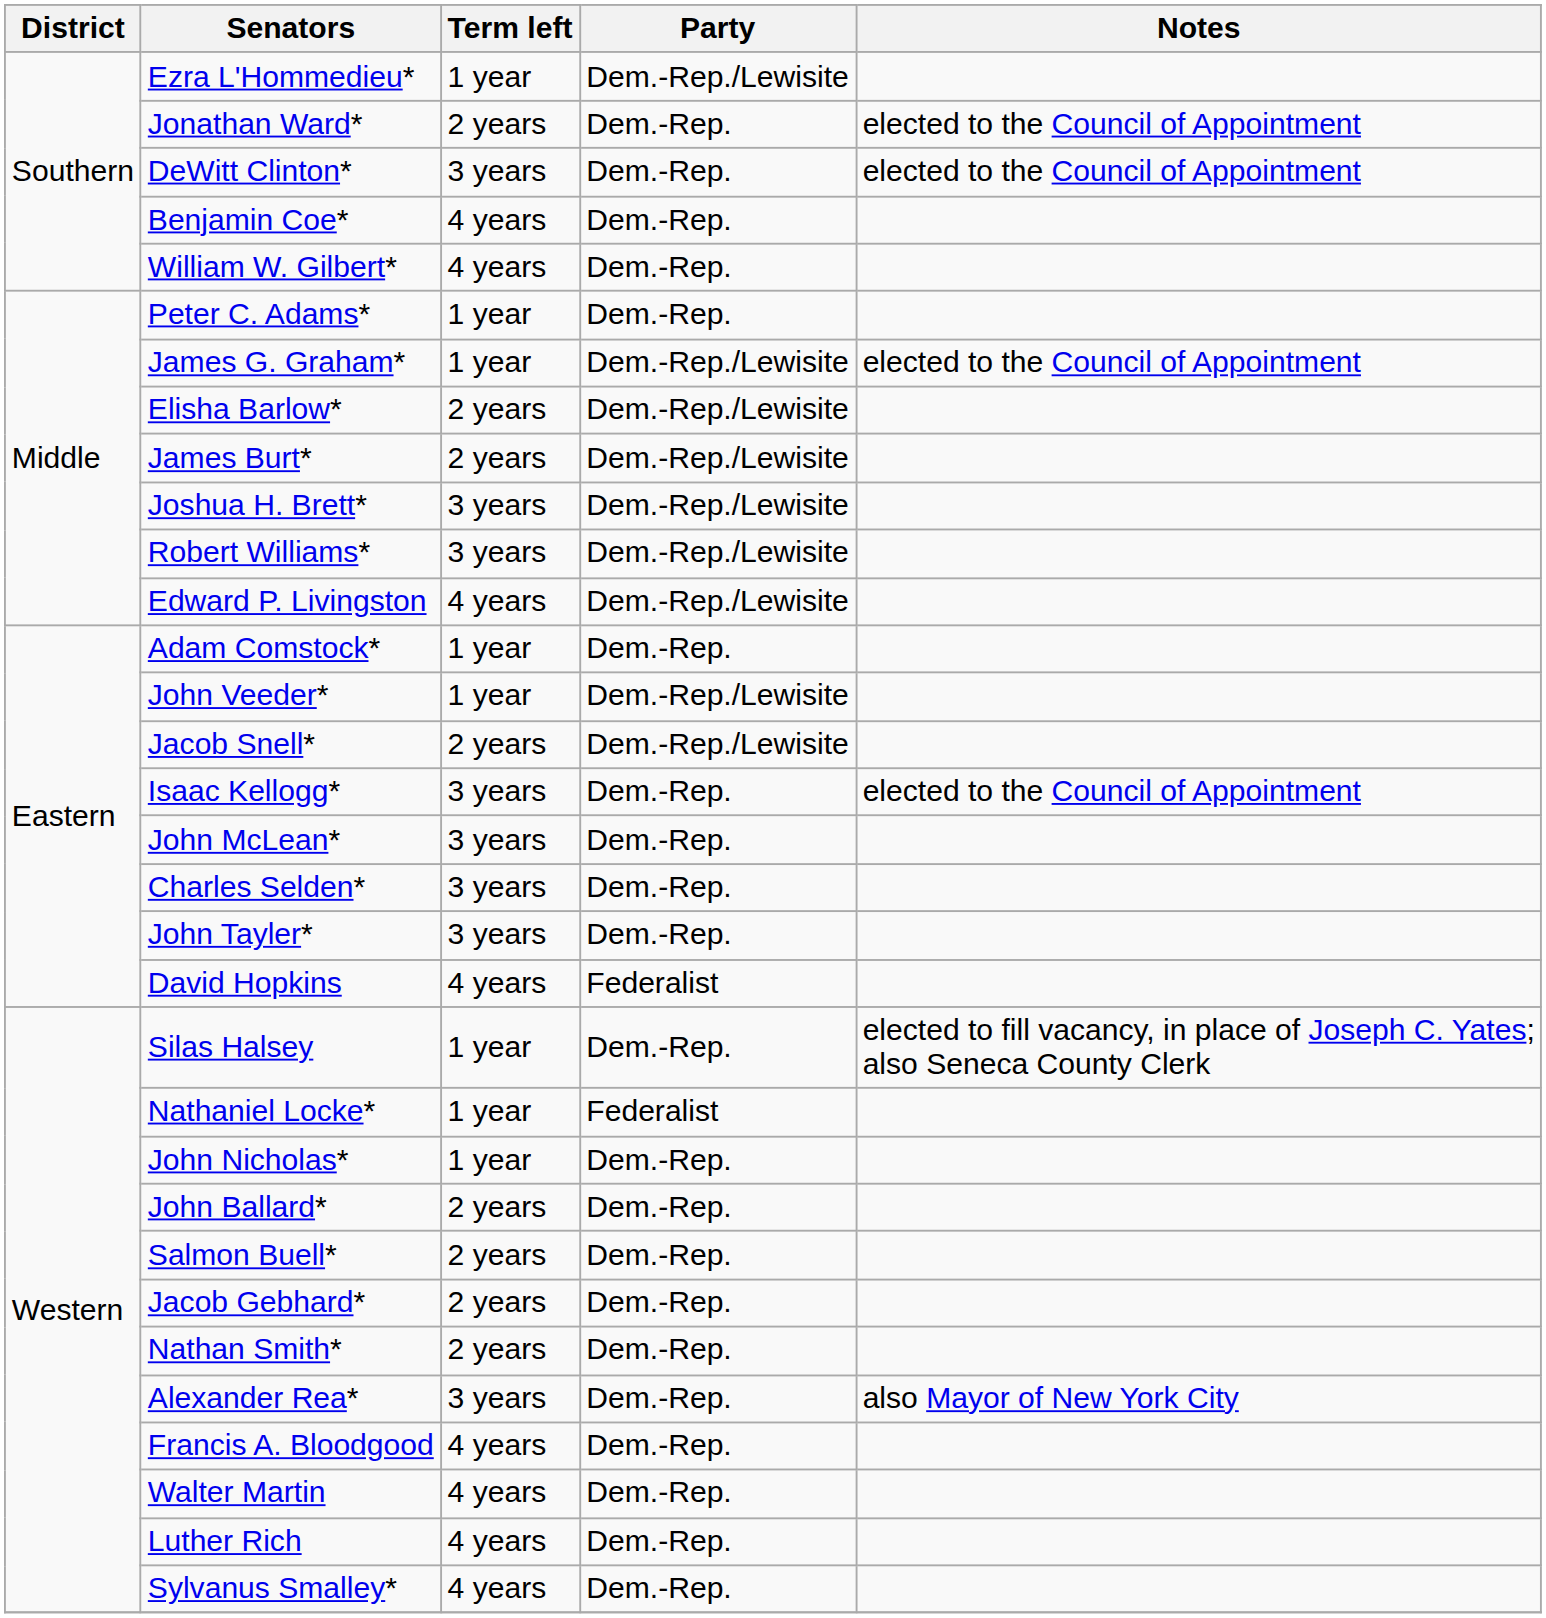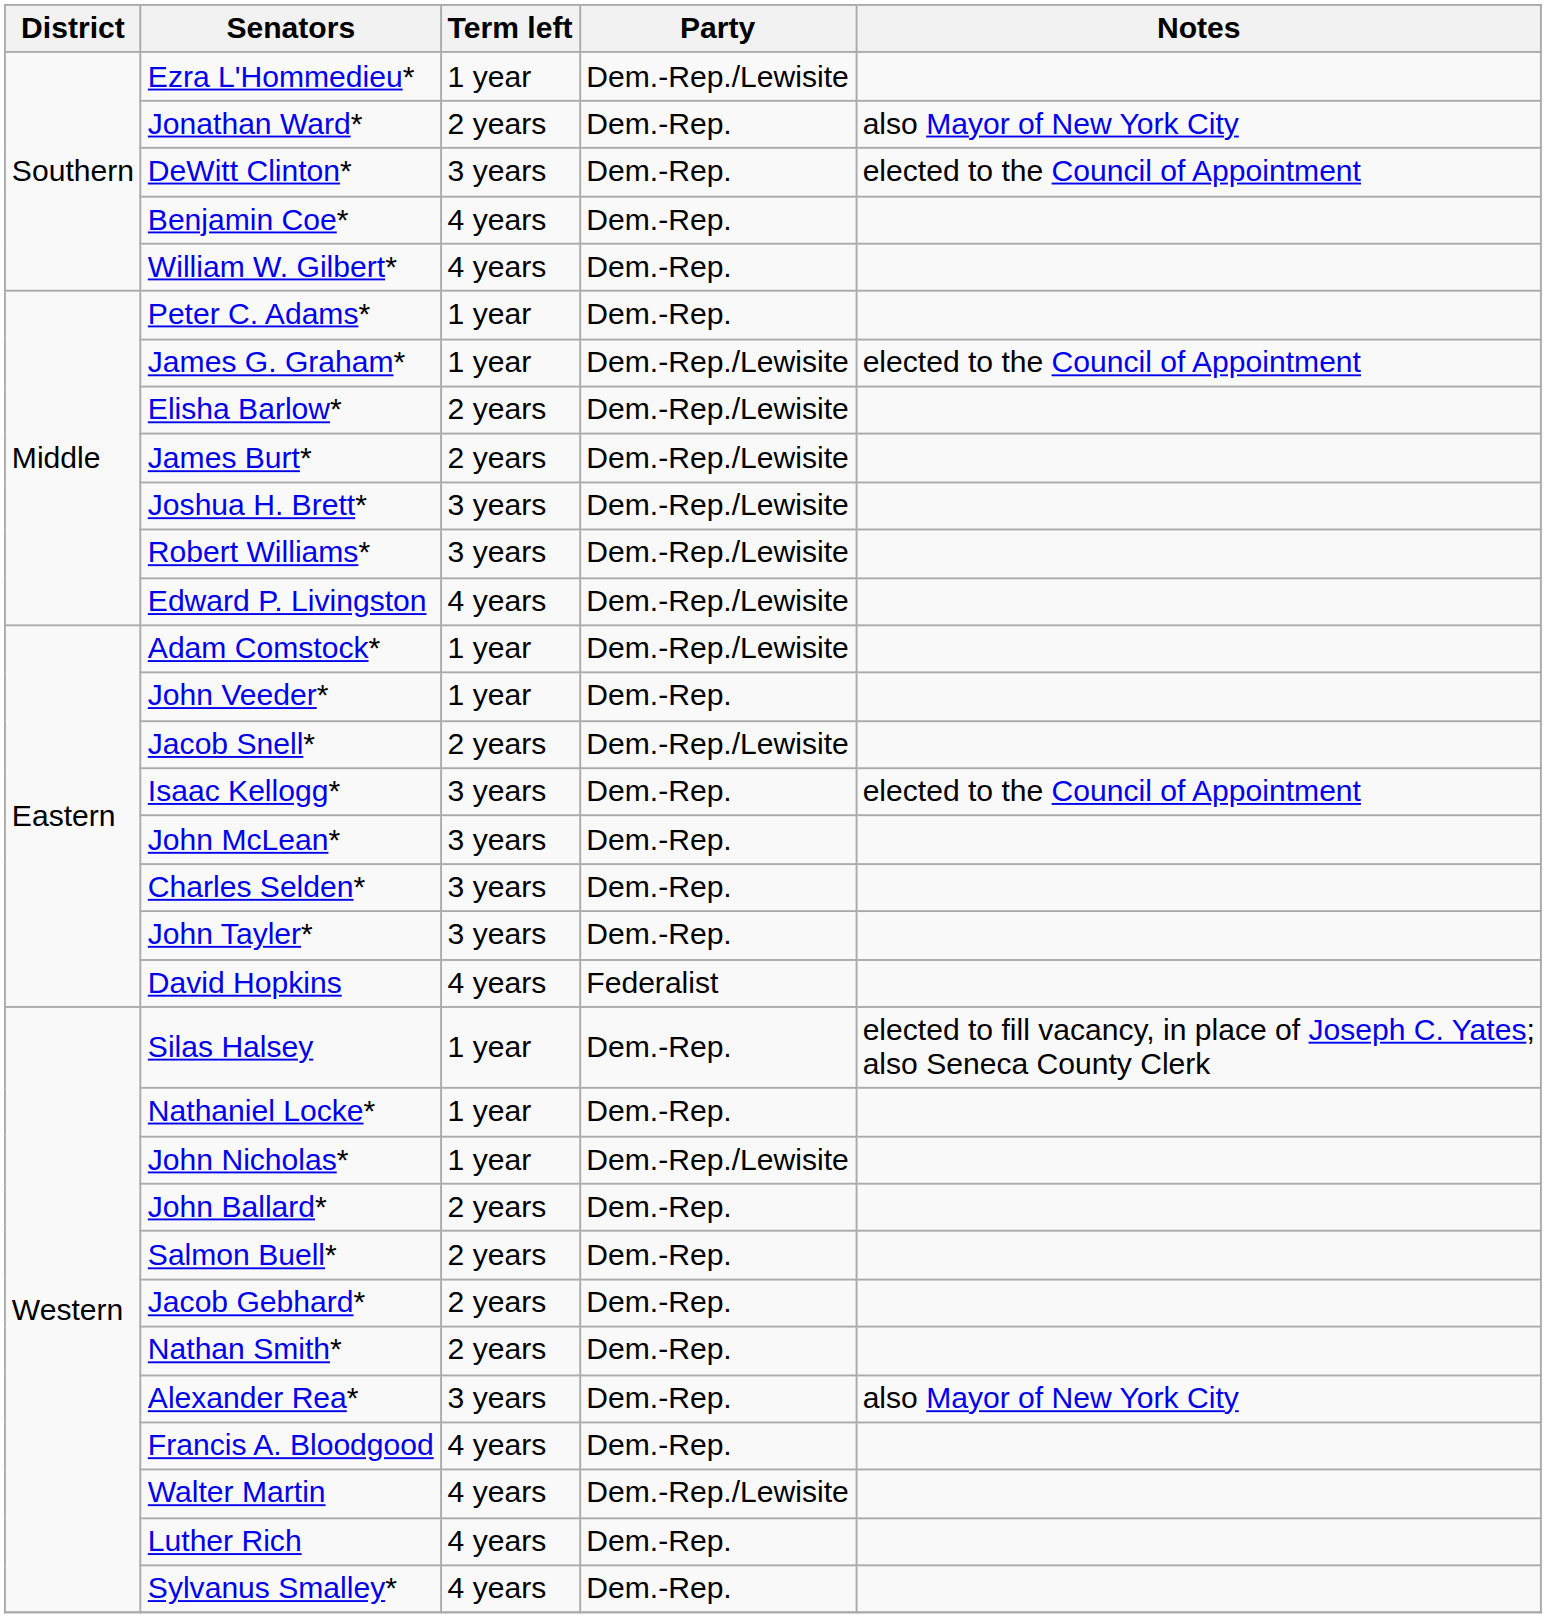Jonathan Ward* | Notes: elected to the Council of Appointment -> also Mayor of New York City
Adam Comstock* | Party: Dem.-Rep. -> Dem.-Rep./Lewisite
John Veeder* | Party: Dem.-Rep./Lewisite -> Dem.-Rep.
Nathaniel Locke* | Party: Federalist -> Dem.-Rep.
John Nicholas* | Party: Dem.-Rep. -> Dem.-Rep./Lewisite
Walter Martin | Party: Dem.-Rep. -> Dem.-Rep./Lewisite
